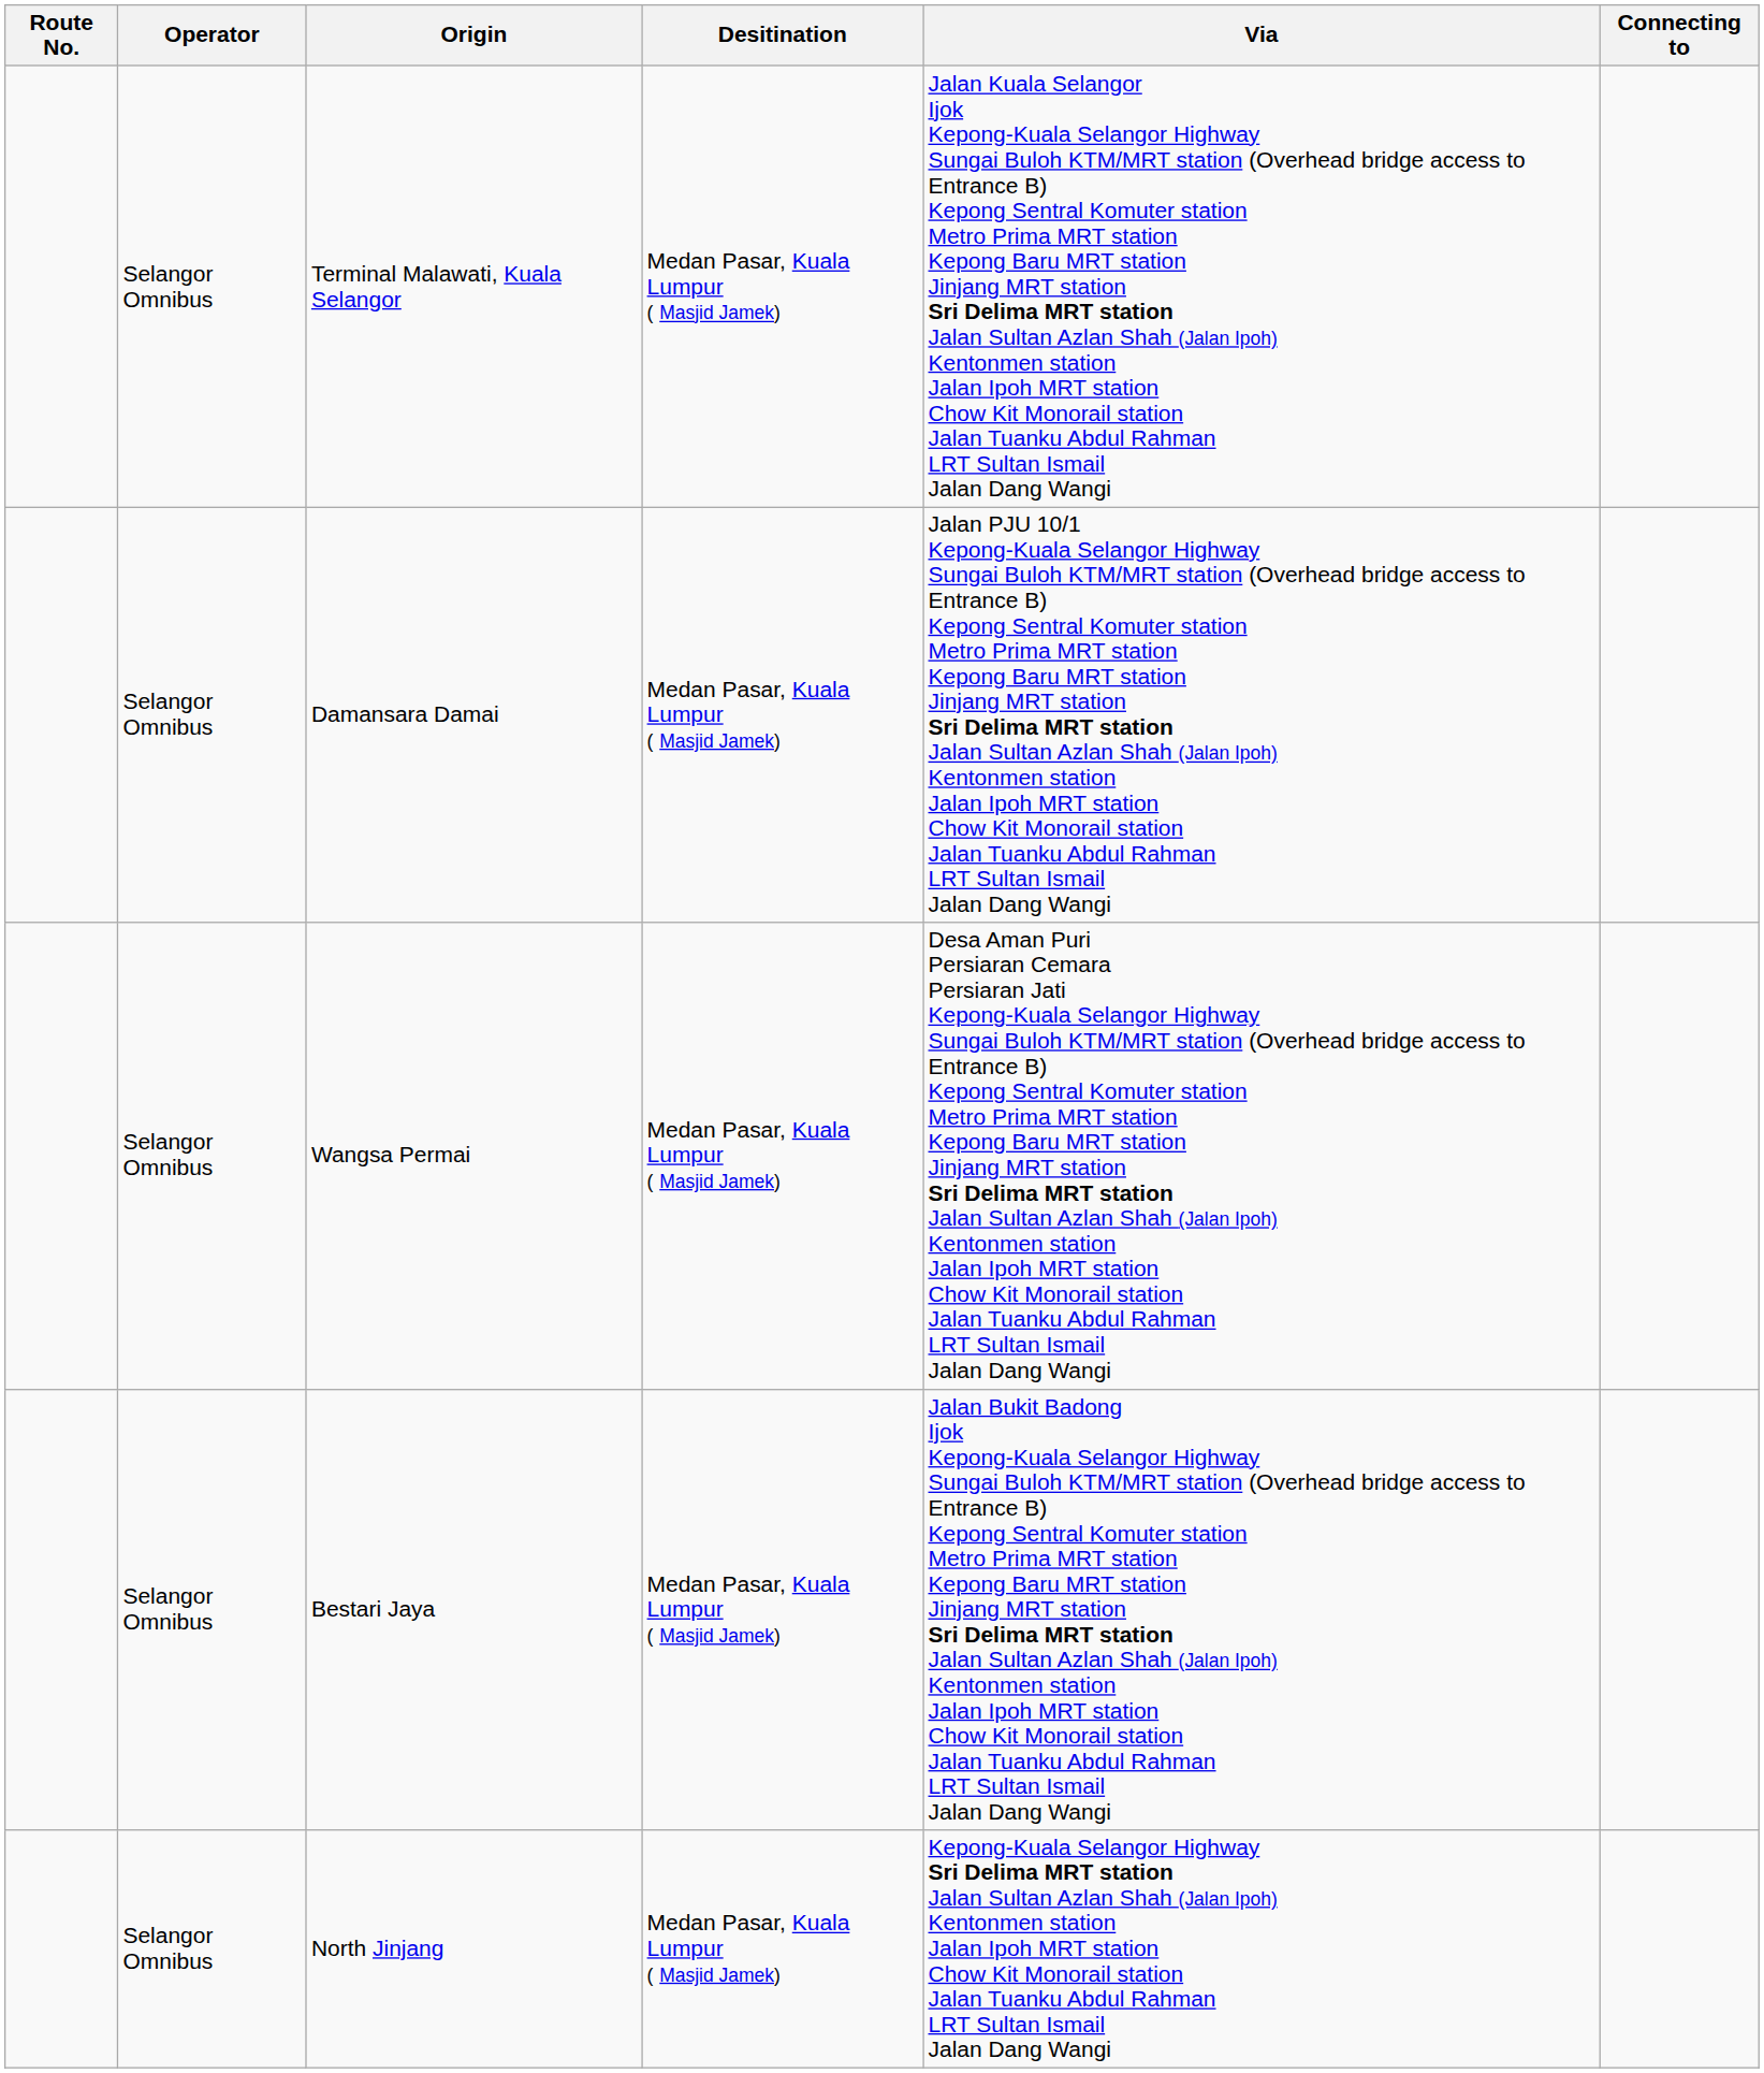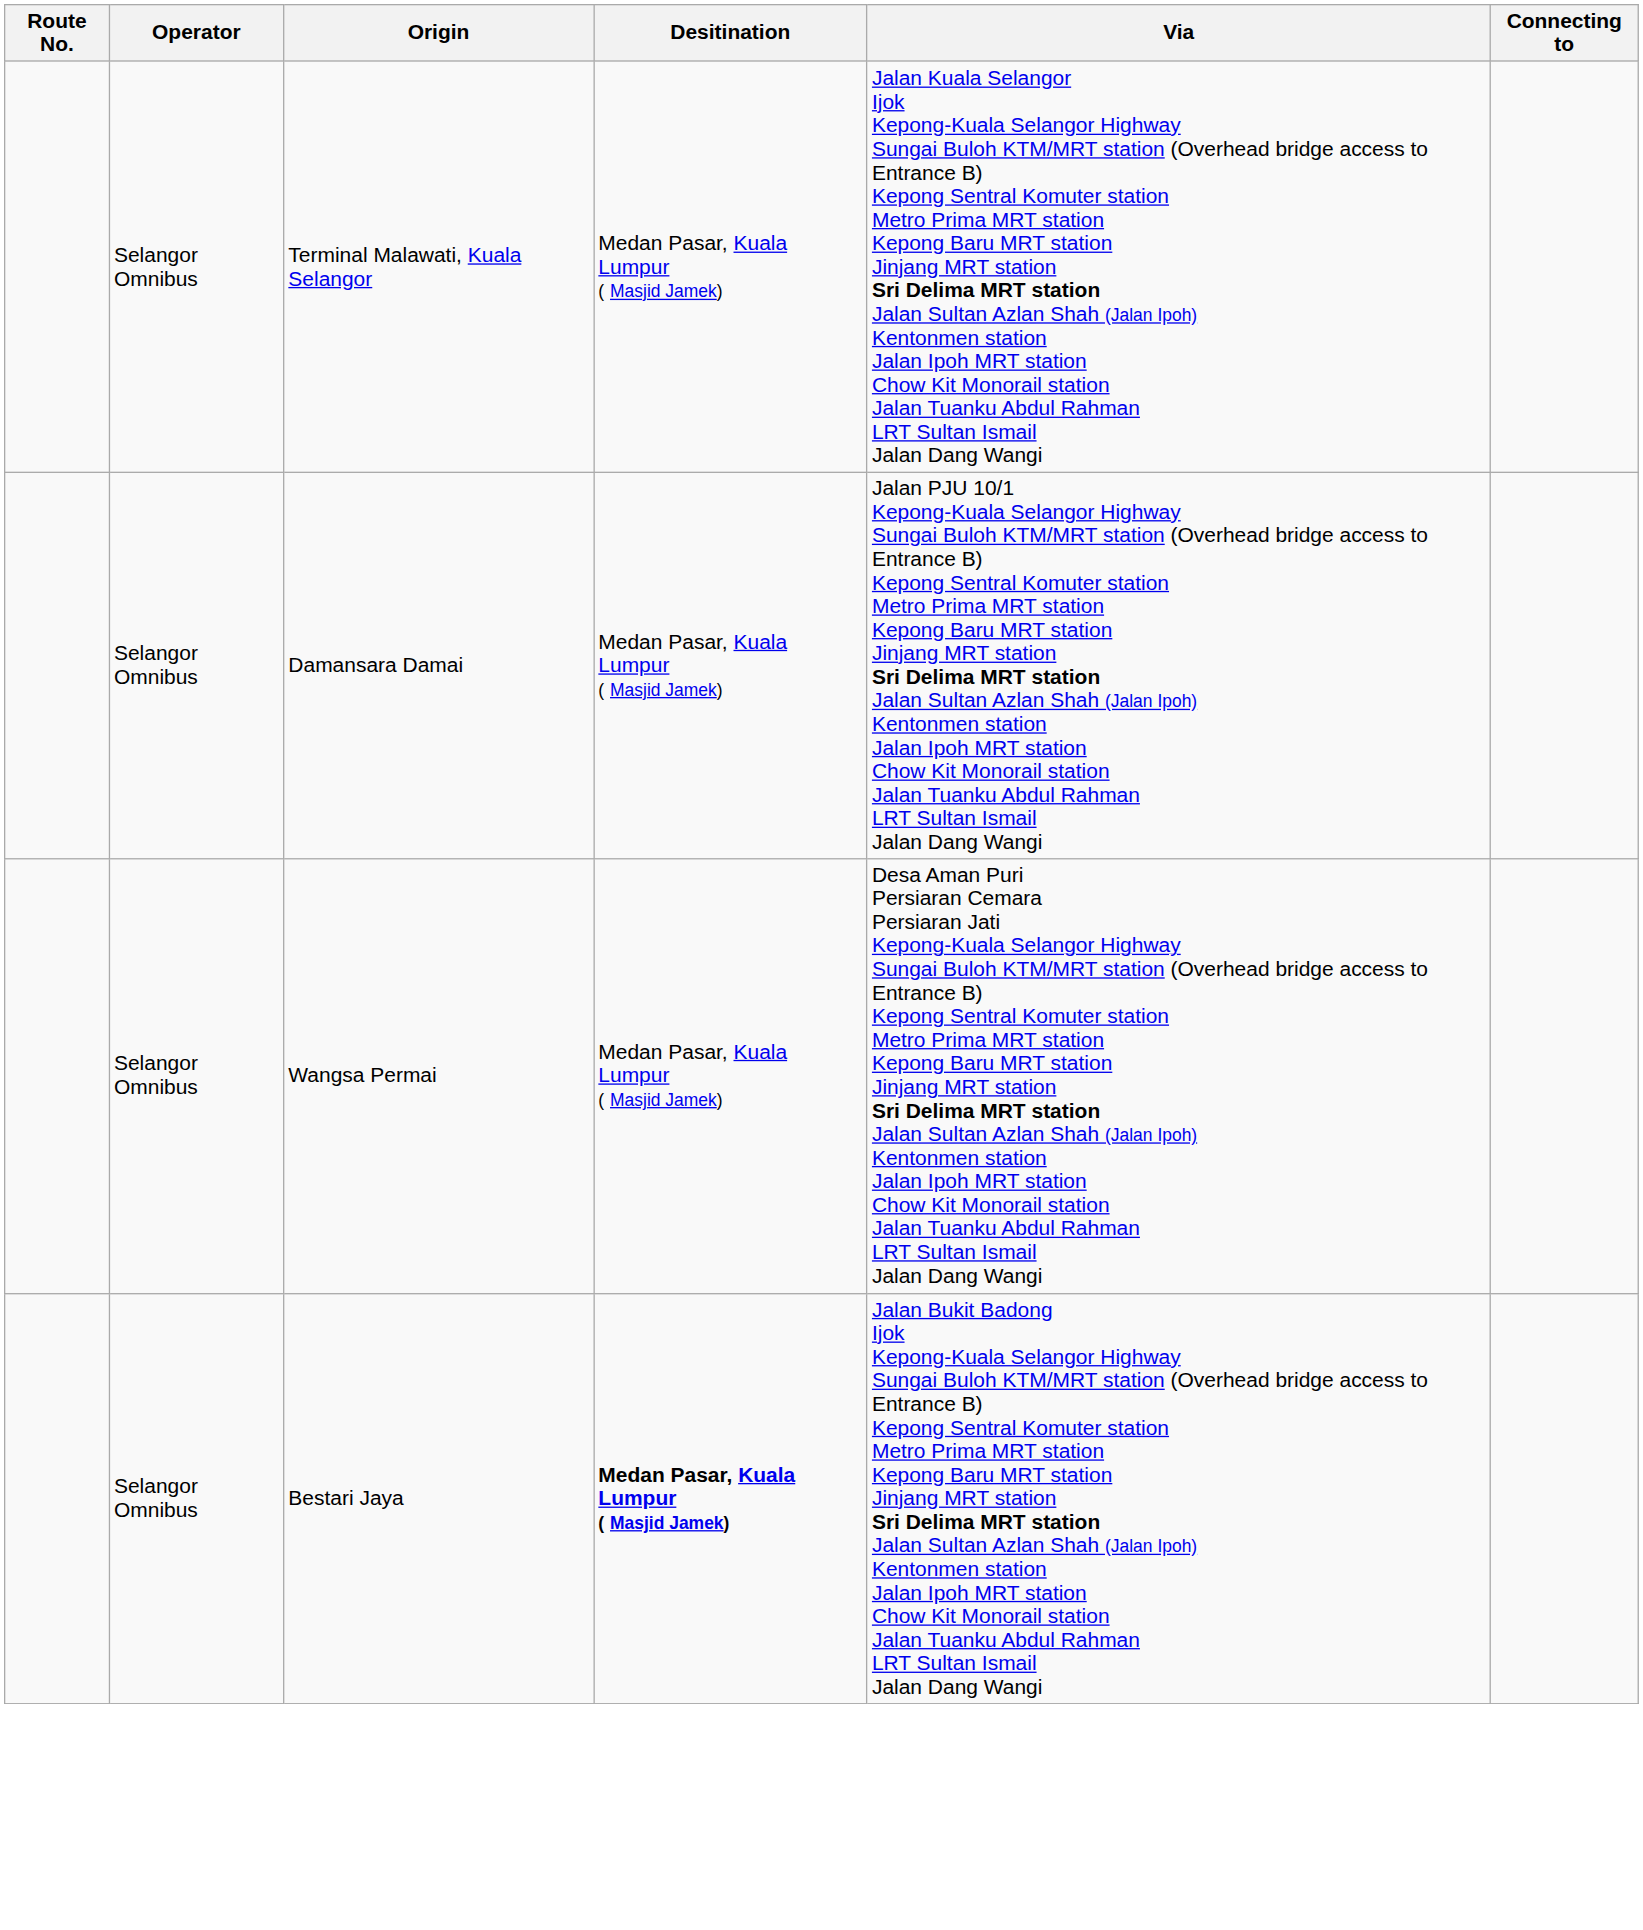Bestari Jaya | Desitination: normal -> bold
- row: Selangor Omnibus | North Jinjang | Medan Pasar, Kuala Lumpur ( Masjid Jamek) | Kepong-Kuala Selangor Highway Sri Delima MRT station Jalan Sultan Azlan Shah (Jalan Ipoh) Kentonmen station Jalan Ipoh MRT station Chow Kit Monorail station Jalan Tuanku Abdul Rahman LRT Sultan Ismail Jalan Dang Wangi
